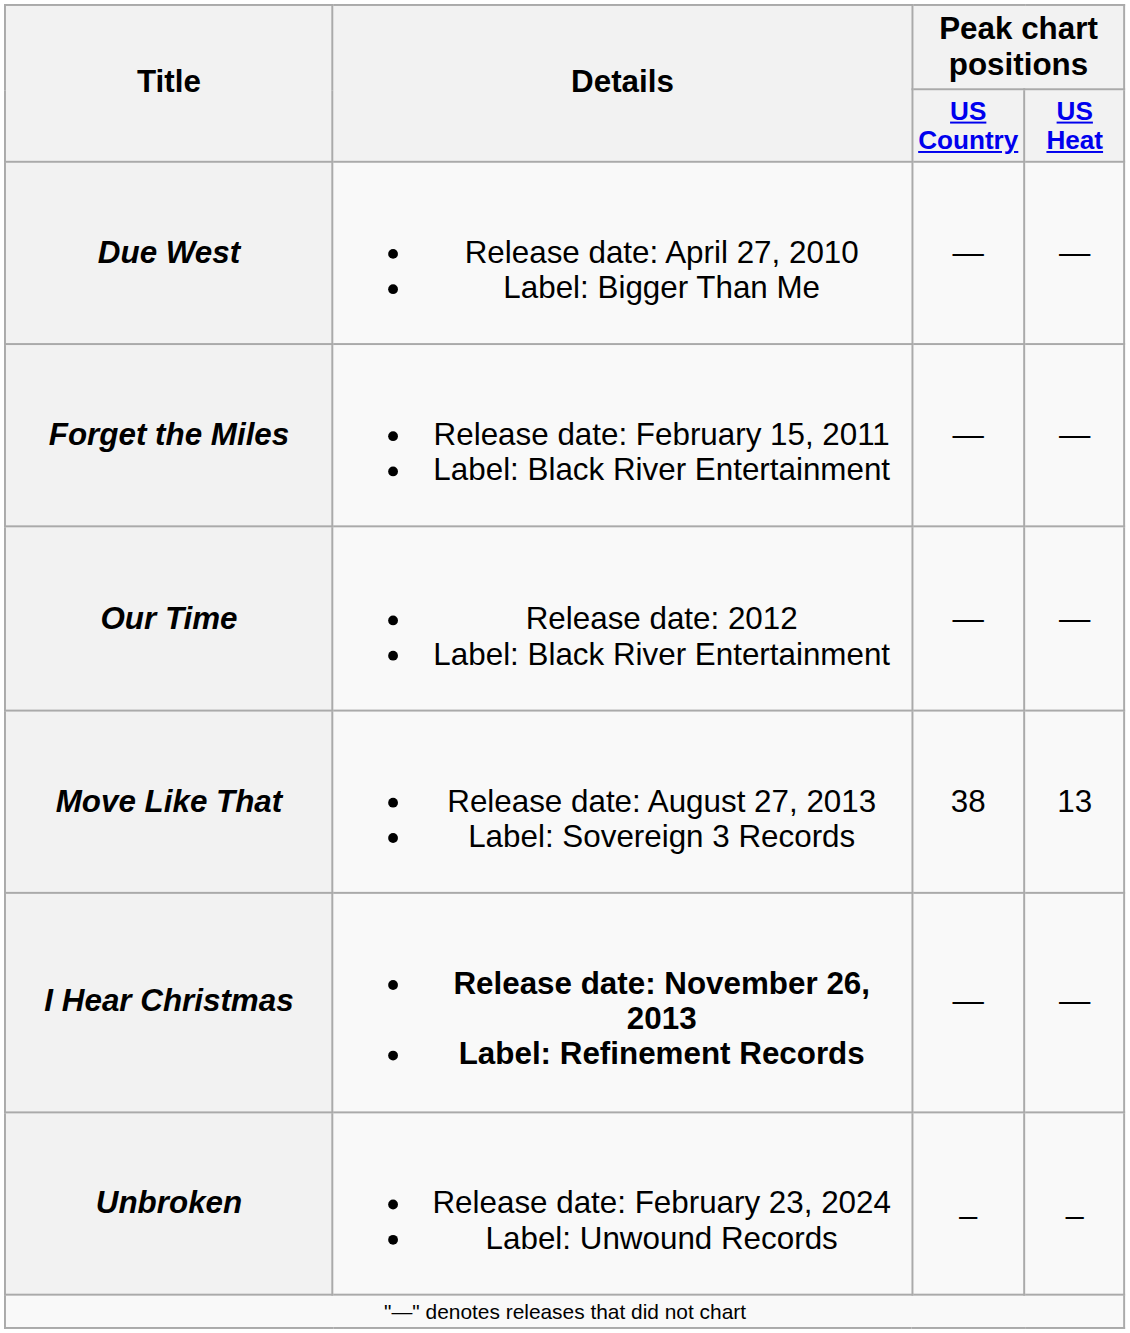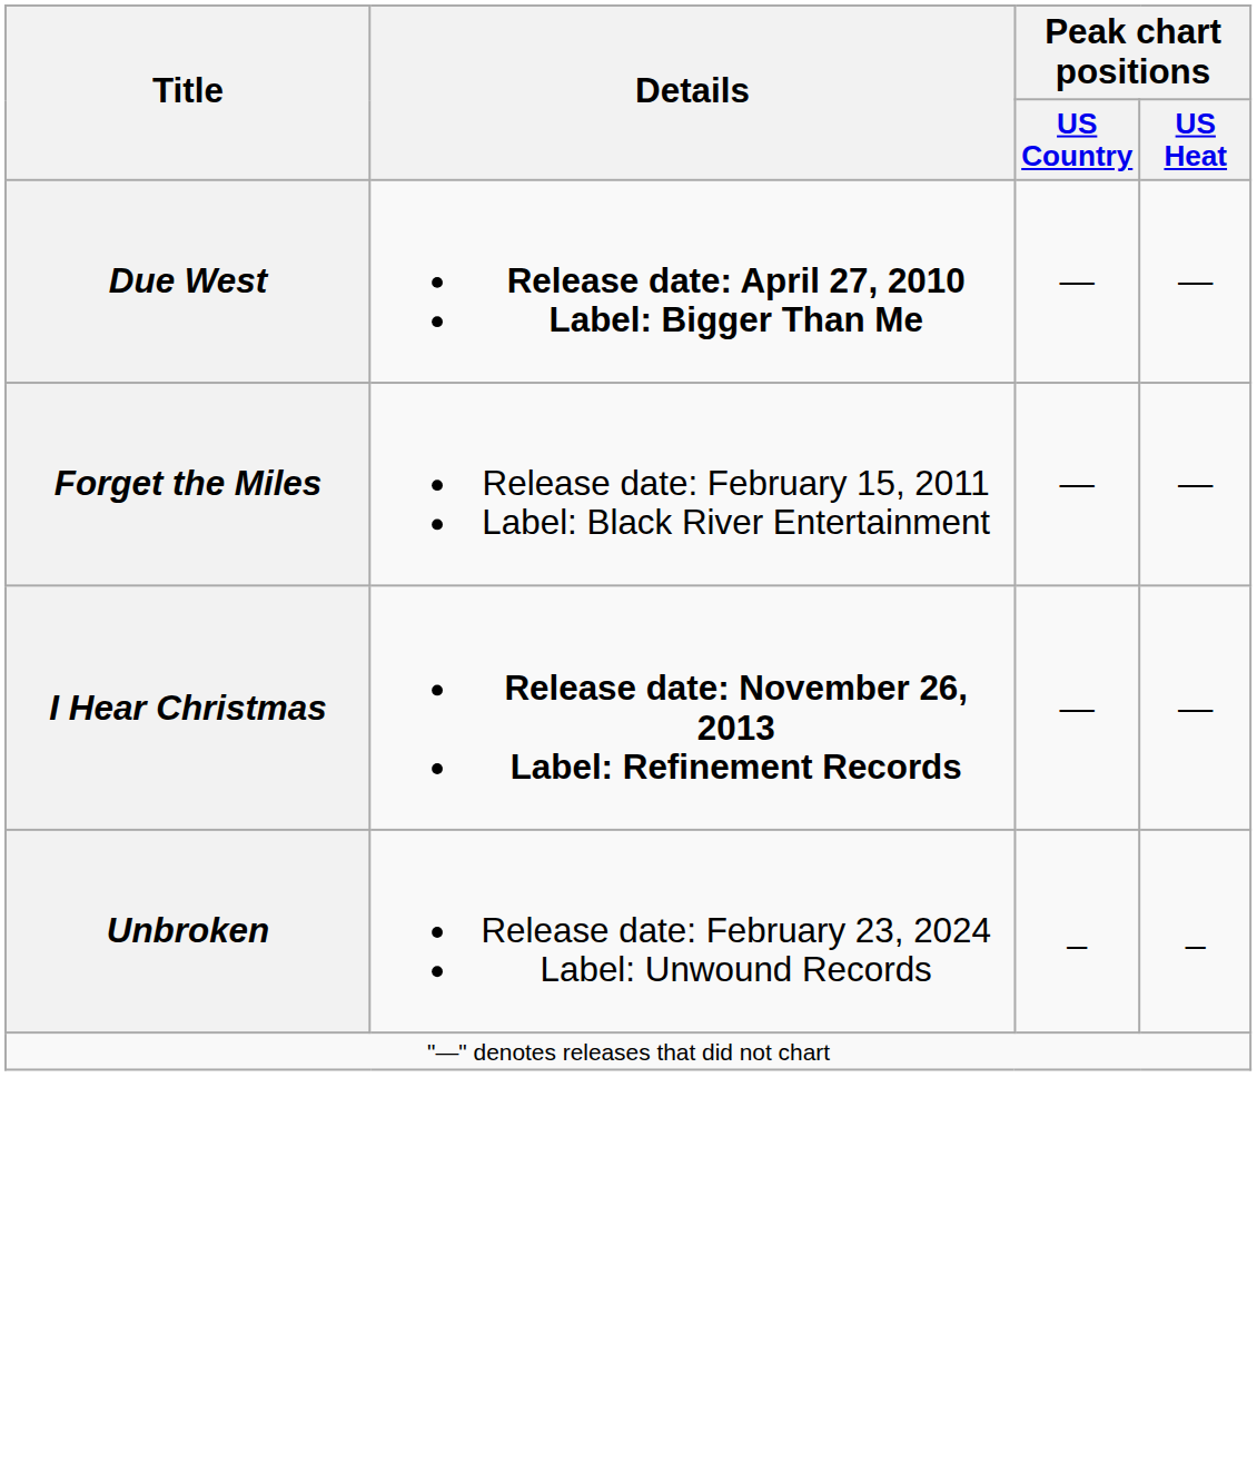Due West | Details: normal -> bold
- row: Our Time | Release date: 2012 Label: Black River Entertainment | — | —
- row: Move Like That | Release date: August 27, 2013 Label: Sovereign 3 Records | 38 | 13
